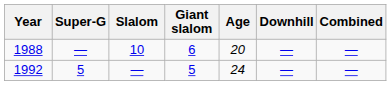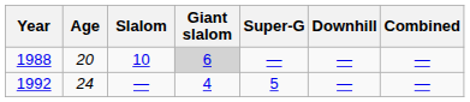columns swapped: Age <-> Super-G
1988 | Giant slalom: no background -> lightgrey background
1992 | Giant slalom: 5 -> 4
